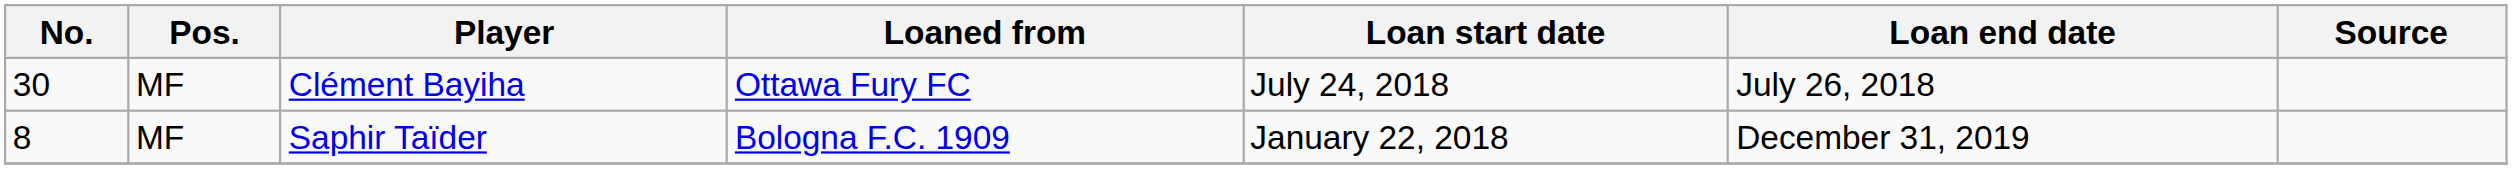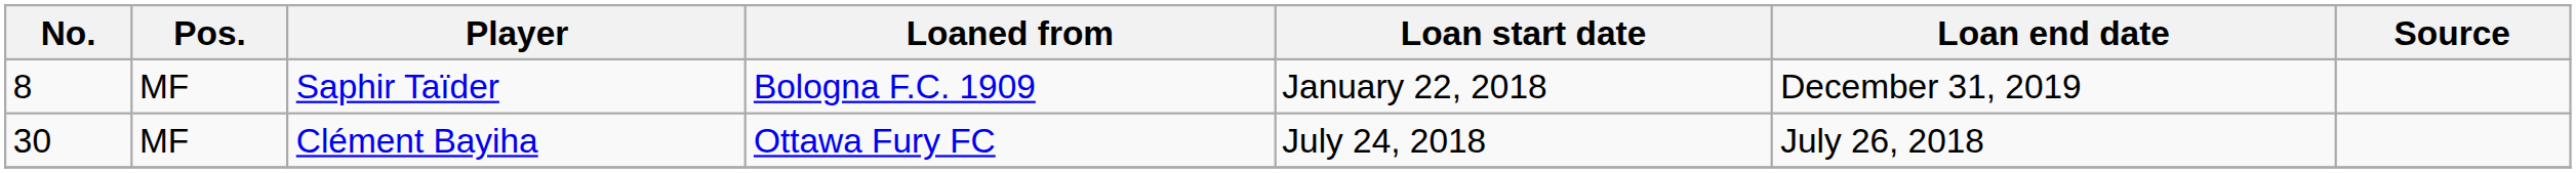rows swapped: Saphir Taïder <-> Clément Bayiha
